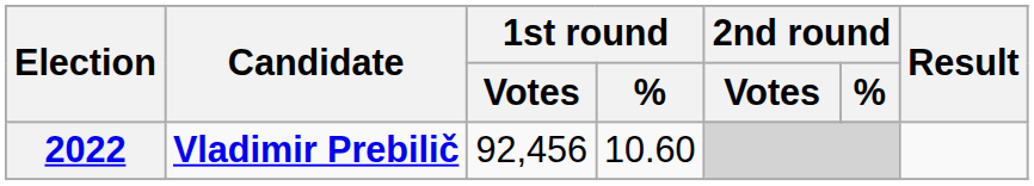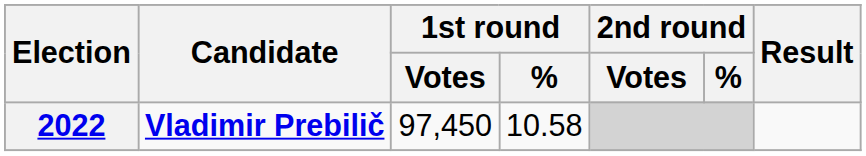2022 | 1st round / Votes: 92,456 -> 97,450
2022 | 1st round / %: 10.60 -> 10.58
